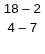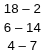+ row: 6 – 14
